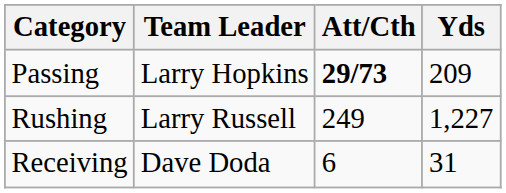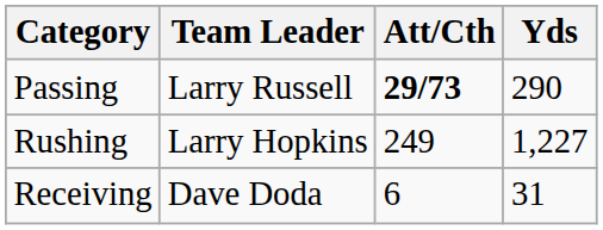Passing | Team Leader: Larry Hopkins -> Larry Russell
Passing | Yds: 209 -> 290
Rushing | Team Leader: Larry Russell -> Larry Hopkins
